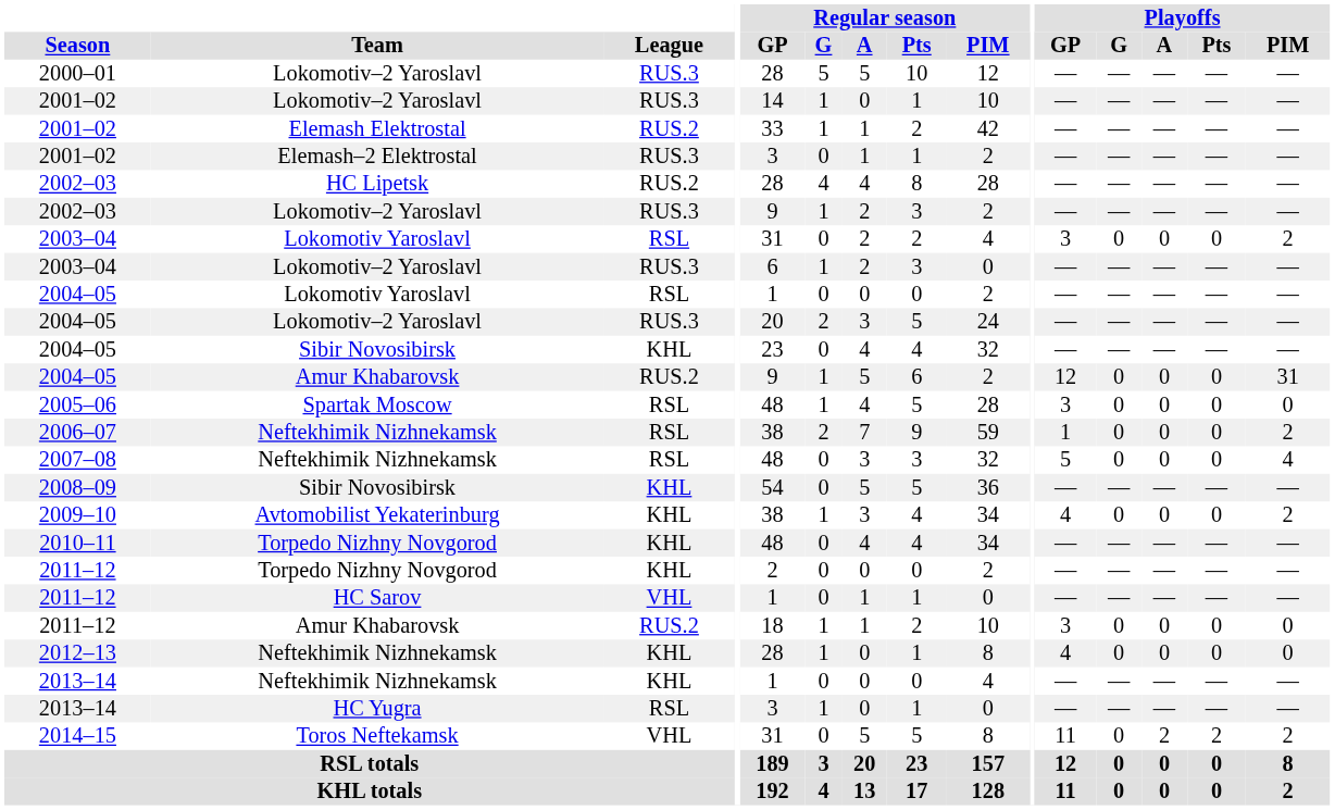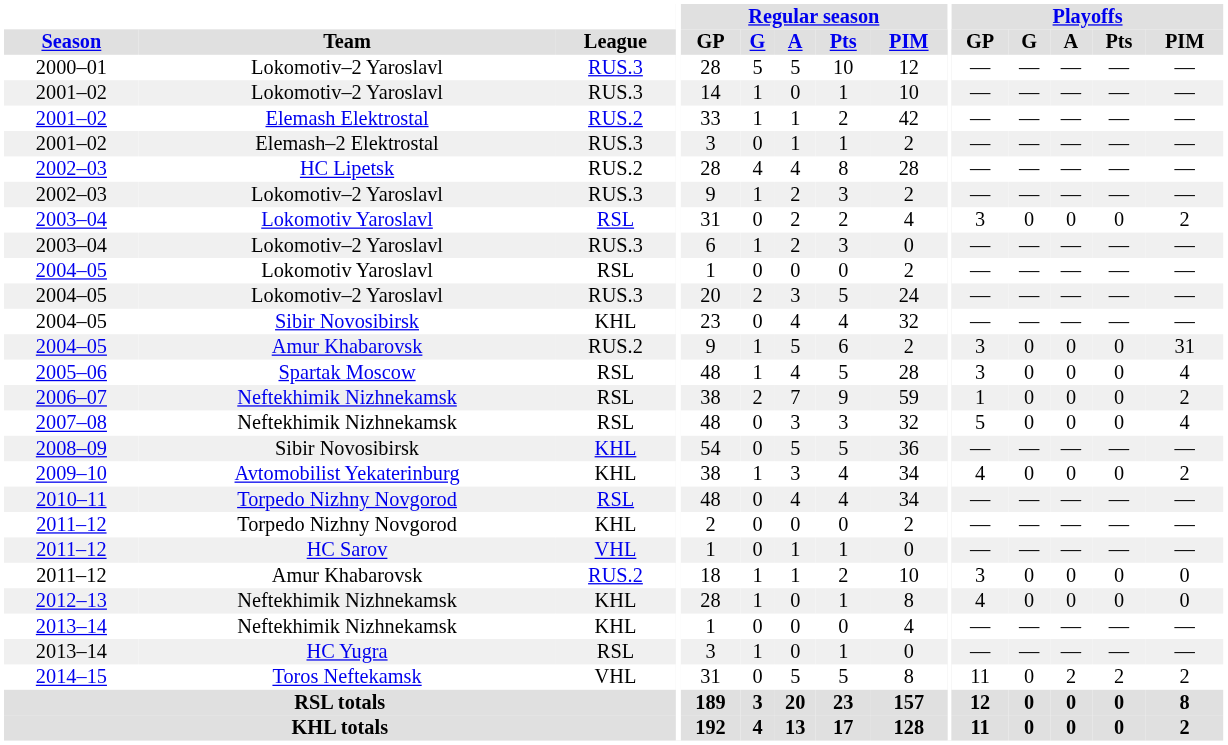2004–05 / Amur Khabarovsk | Playoffs / GP: 12 -> 3
2005–06 | Playoffs / PIM: 0 -> 4
2010–11 | League: KHL -> RSL
